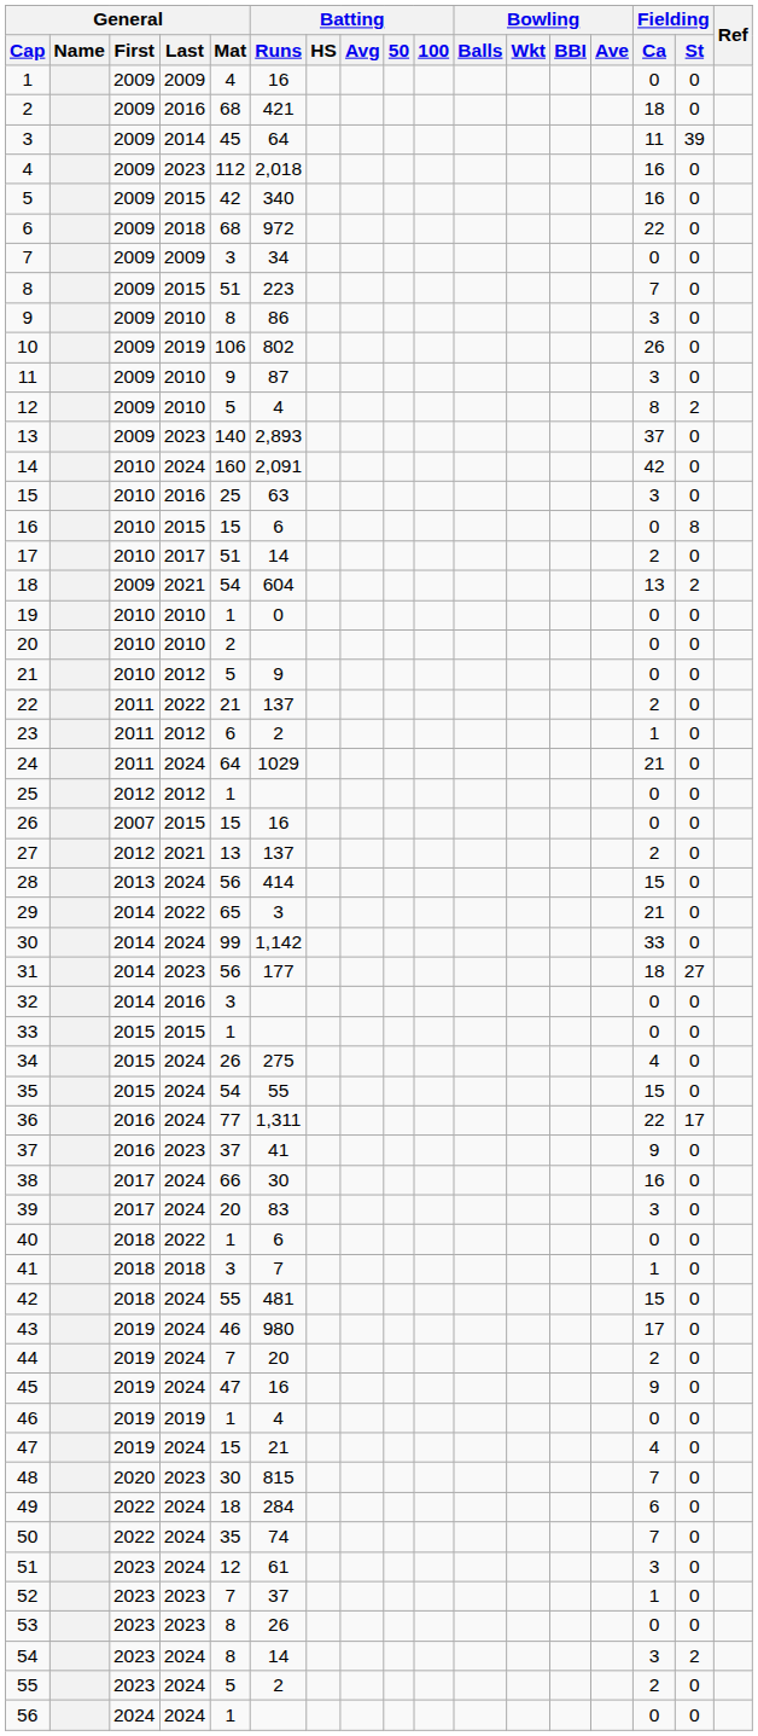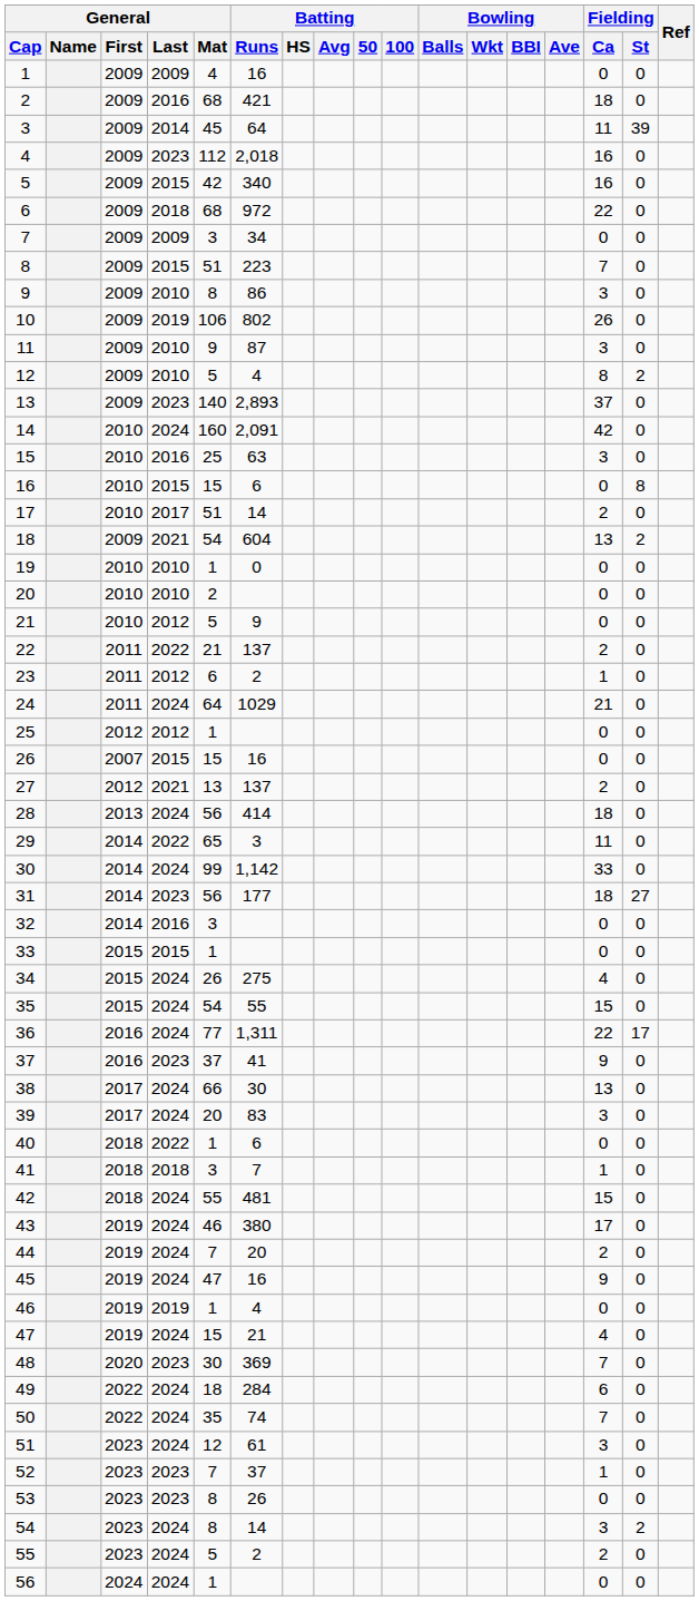28 | Fielding / Ca: 15 -> 18
29 | Fielding / Ca: 21 -> 11
38 | Fielding / Ca: 16 -> 13
43 | Batting / Runs: 980 -> 380
48 | Batting / Runs: 815 -> 369
